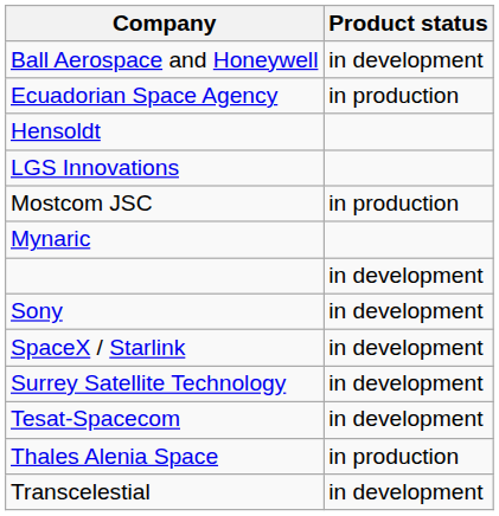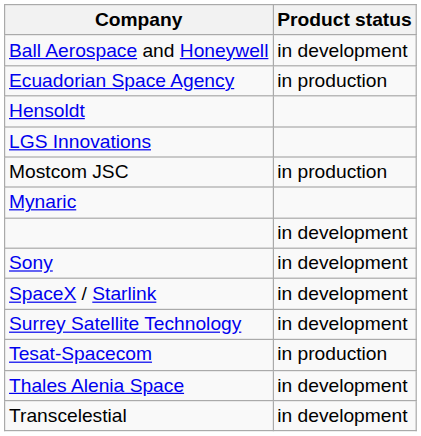Tesat-Spacecom | Product status: in development -> in production
Thales Alenia Space | Product status: in production -> in development
